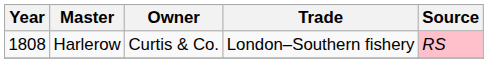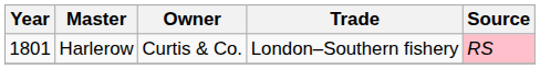Harlerow | Year: 1808 -> 1801
